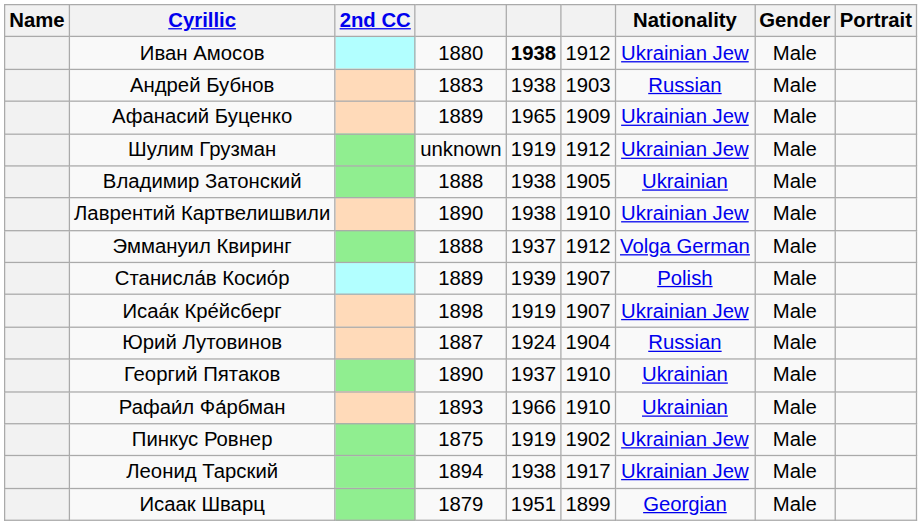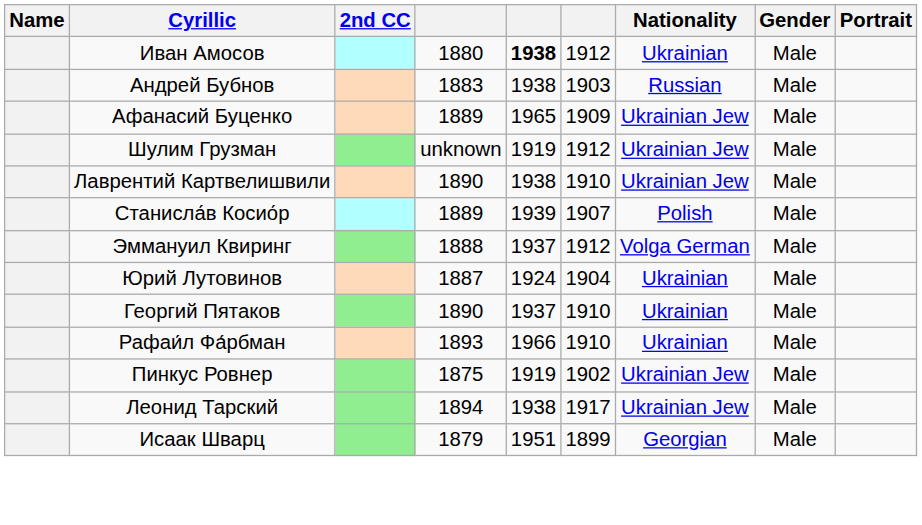Иван Амосов | Nationality: Ukrainian Jew -> Ukrainian
- row: Владимир Затонский | 1888 | 1938 | 1905 | Ukrainian | Male
rows swapped: Эммануил Квиринг <-> Станисла́в Косио́р
- row: Исаа́к Кре́йсберг | 1898 | 1919 | 1907 | Ukrainian Jew | Male
Юрий Лутовинов | Nationality: Russian -> Ukrainian
